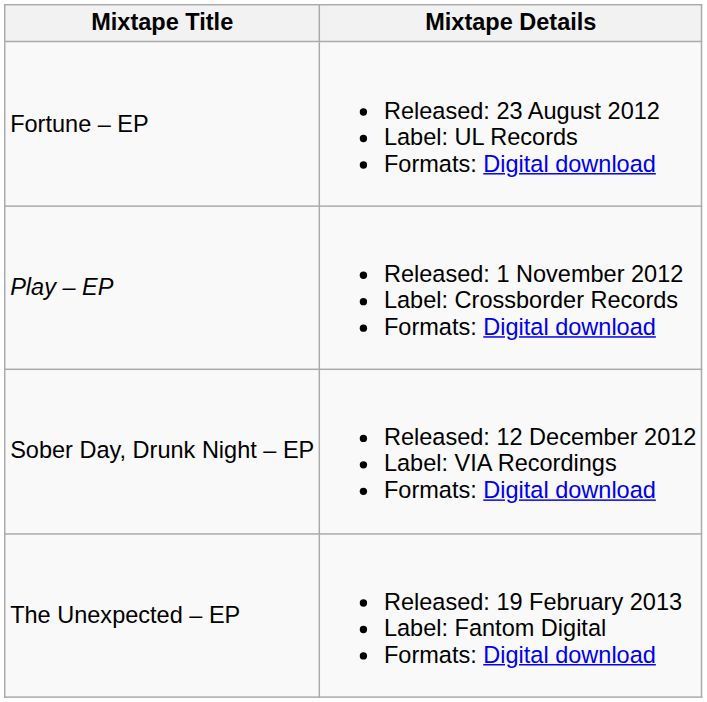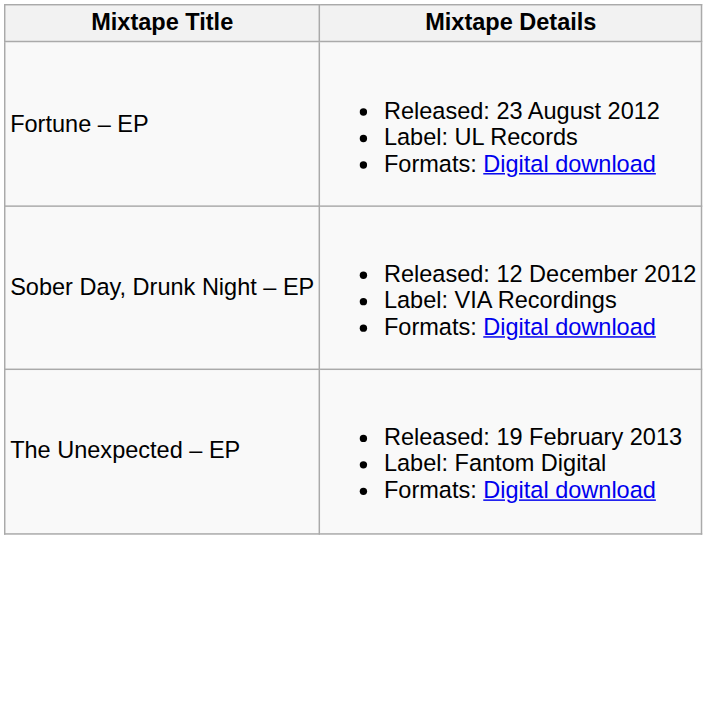- row: Play – EP | Released: 1 November 2012 Label: Crossborder Records Formats: Digital download
